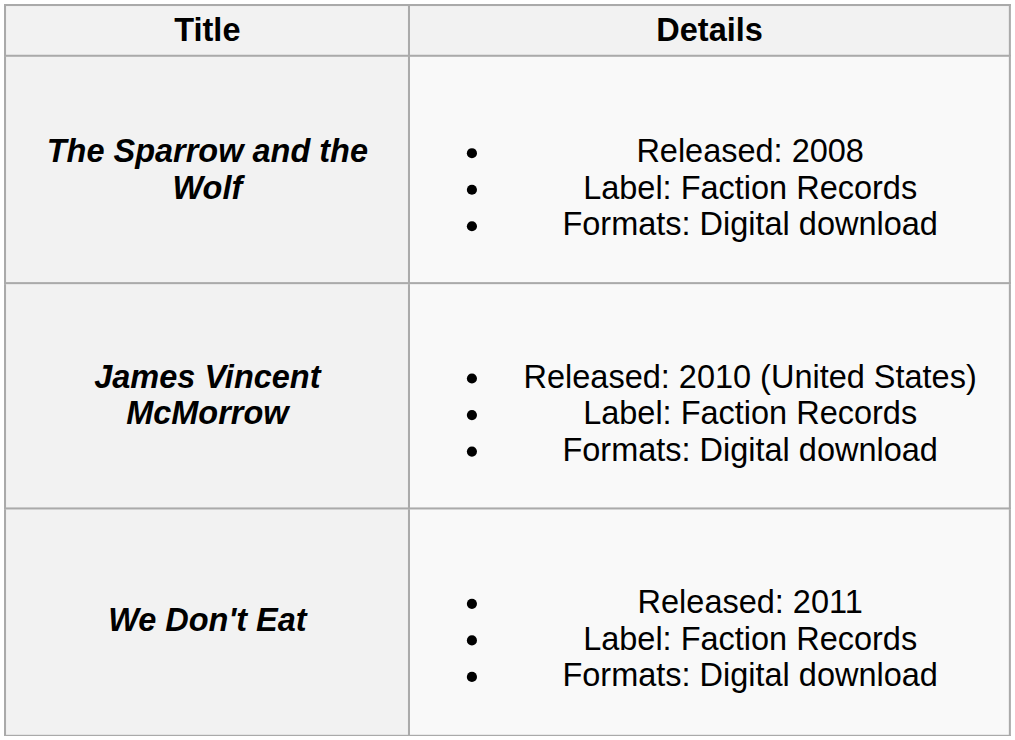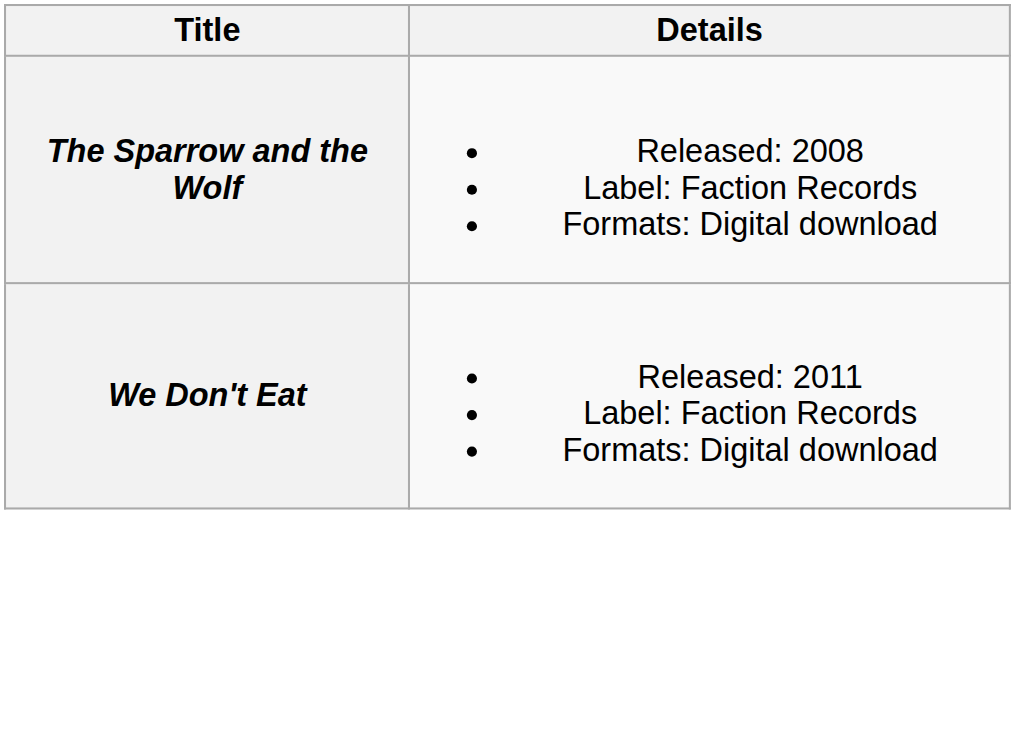- row: James Vincent McMorrow | Released: 2010 (United States) Label: Faction Records Formats: Digital download
